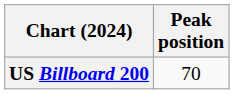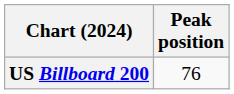US Billboard 200 | Peak position: 70 -> 76
